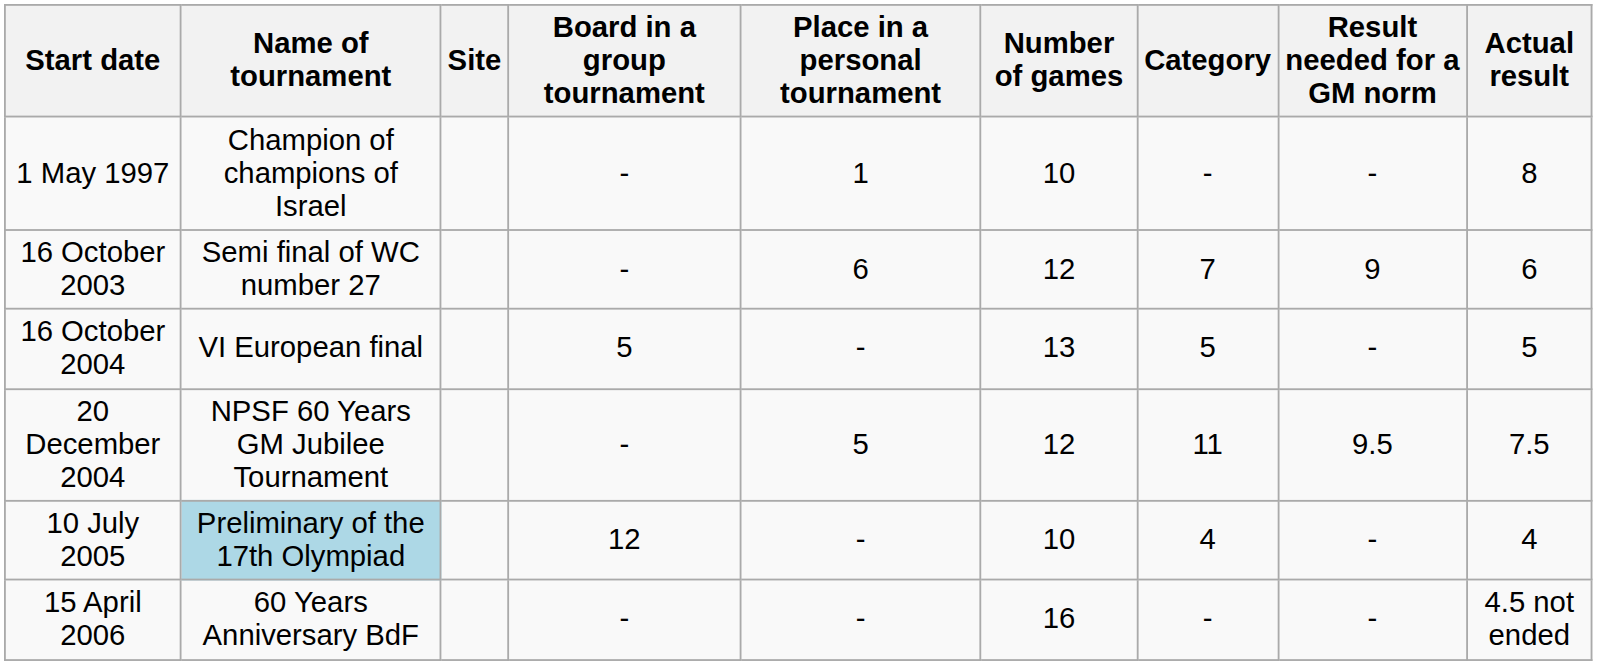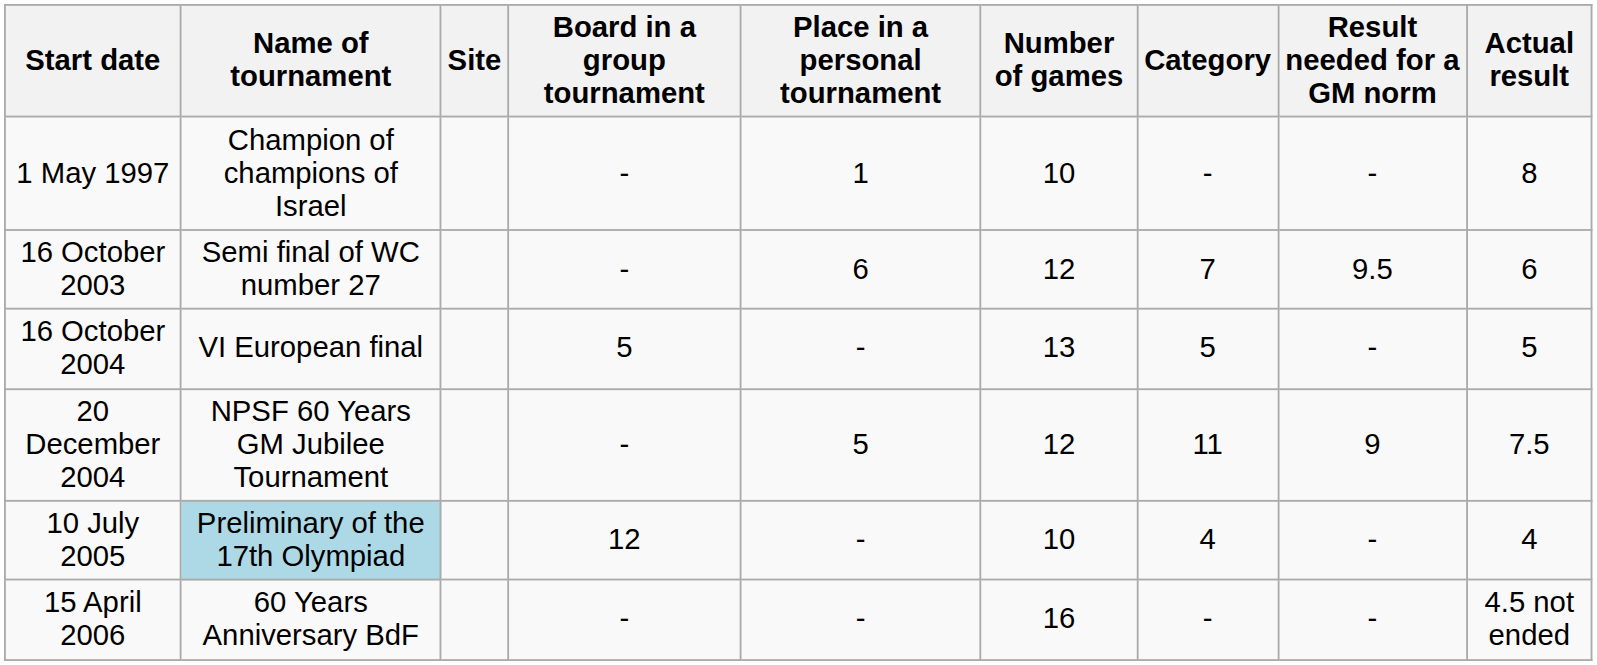16 October 2003 | Result needed for a GM norm: 9 -> 9.5
20 December 2004 | Result needed for a GM norm: 9.5 -> 9
